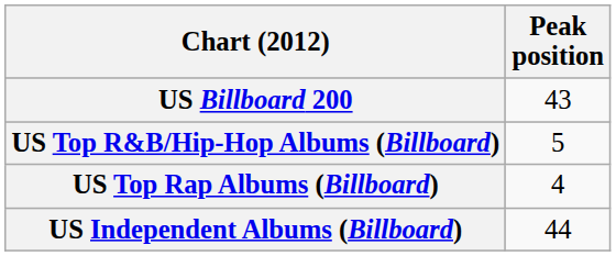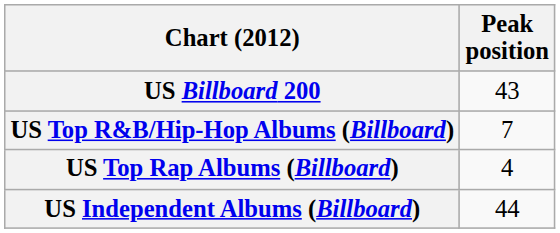US Top R&B/Hip-Hop Albums (Billboard) | Peak position: 5 -> 7
